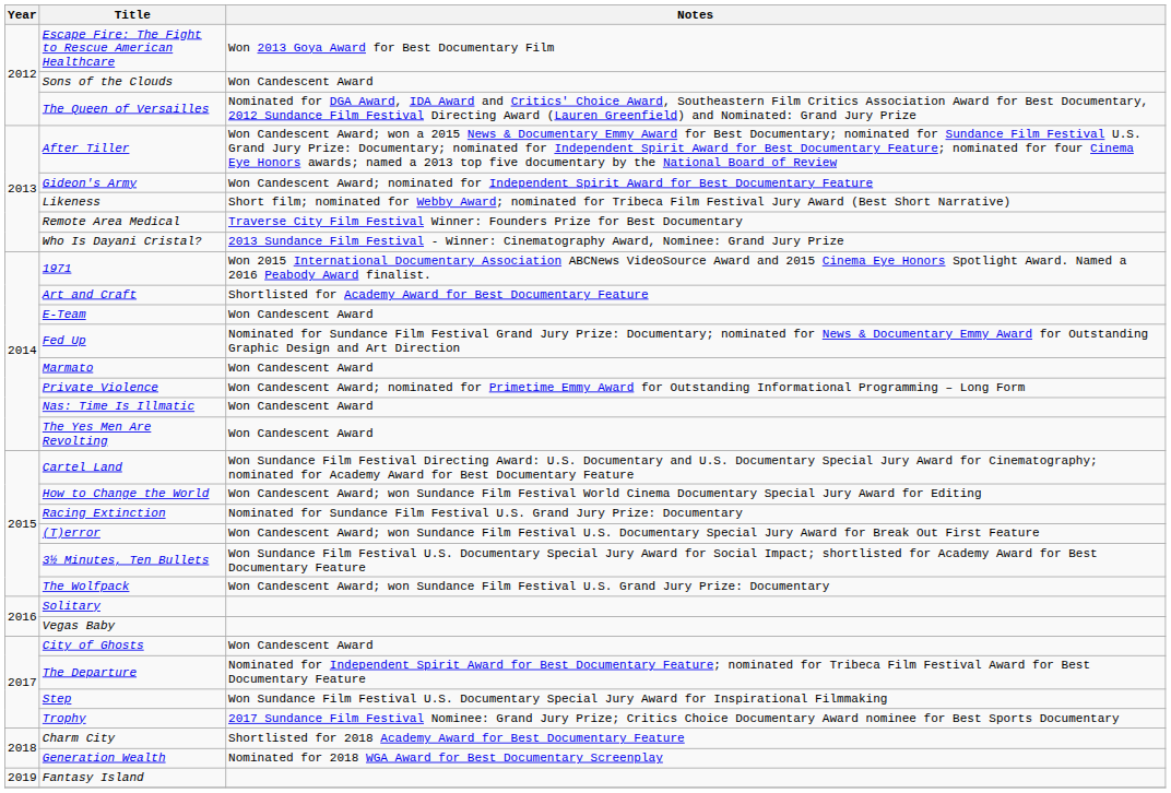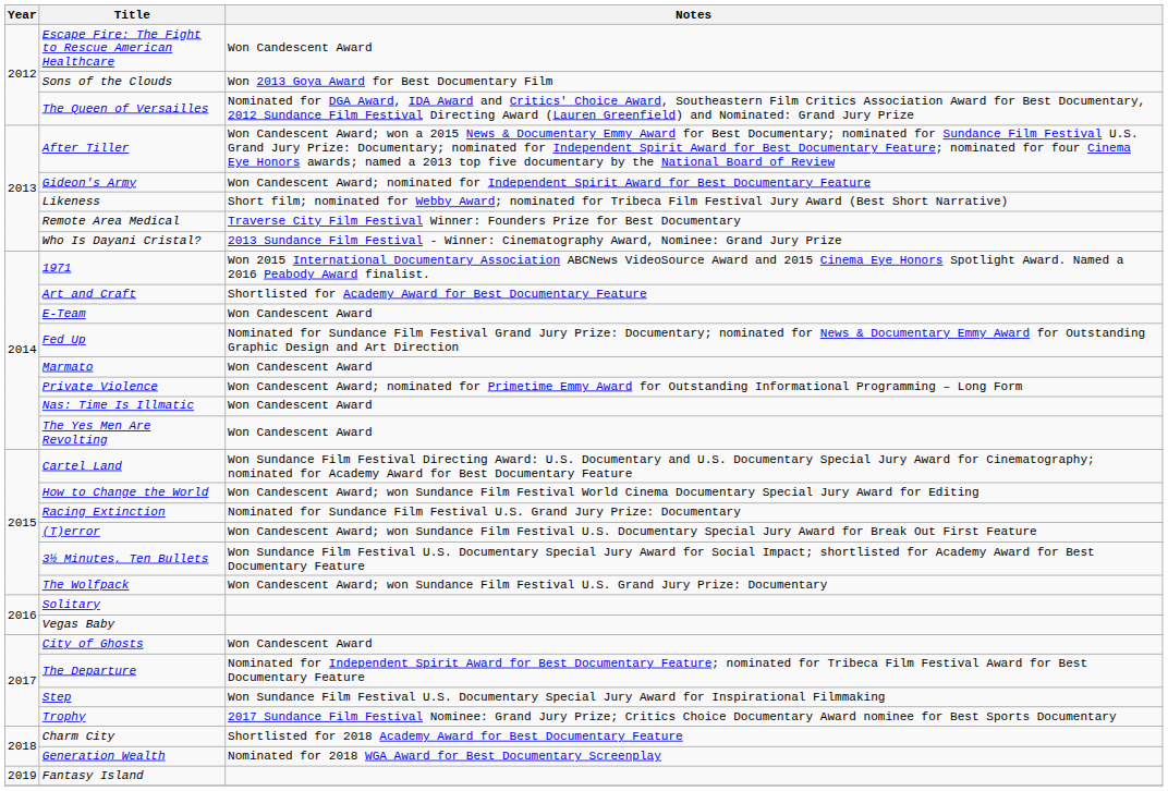Escape Fire: The Fight to Rescue American Healthcare | Notes: Won 2013 Goya Award for Best Documentary Film -> Won Candescent Award
Sons of the Clouds | Notes: Won Candescent Award -> Won 2013 Goya Award for Best Documentary Film
